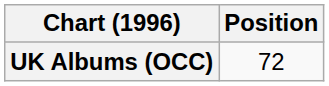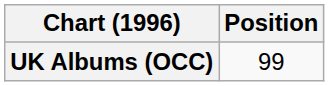UK Albums (OCC) | Position: 72 -> 99
